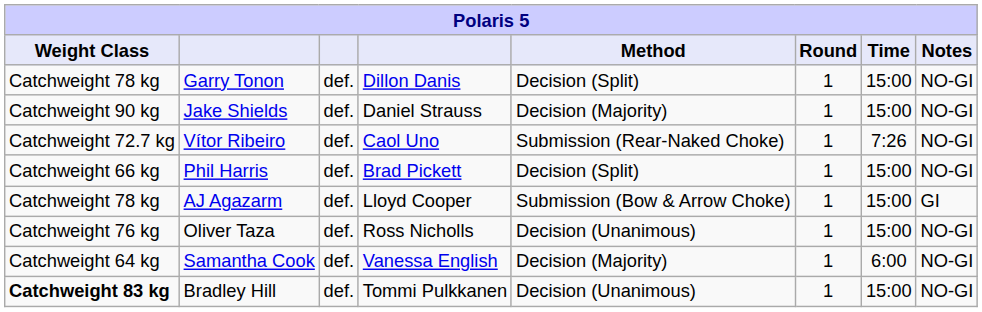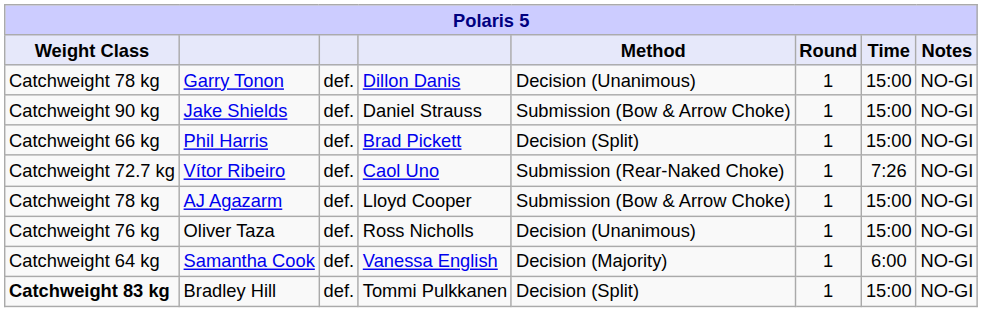Garry Tonon | Method: Decision (Split) -> Decision (Unanimous)
Jake Shields | Method: Decision (Majority) -> Submission (Bow & Arrow Choke)
rows swapped: Phil Harris <-> Vítor Ribeiro
AJ Agazarm | Notes: GI -> NO-GI
Bradley Hill | Method: Decision (Unanimous) -> Decision (Split)
